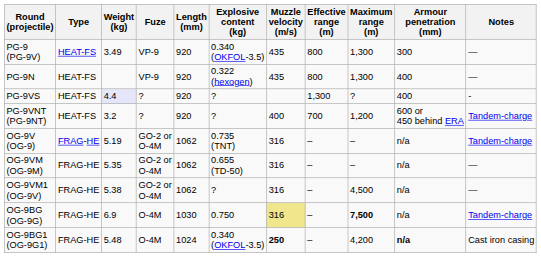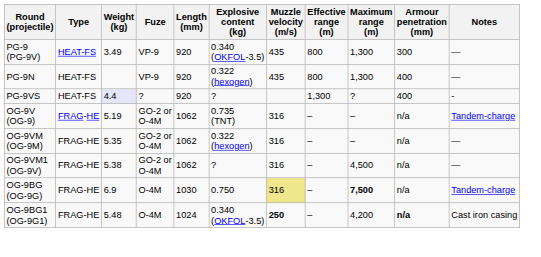- row: PG-9VNT (PG-9NT) | HEAT-FS | 3.2 | ? | 920 | ? | 400 | 700 | 1,200 | 600 or 450 behind ERA | Tandem-charge
OG-9VM (OG-9M) | Explosive content (kg): 0.655 (TD-50) -> 0.322 (hexogen)
